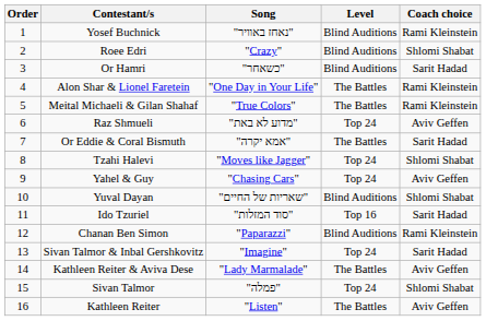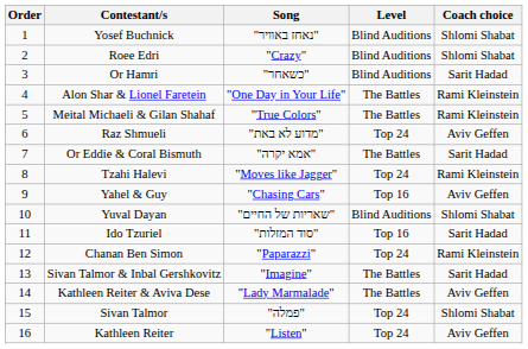Yosef Buchnick | Coach choice: Rami Kleinstein -> Shlomi Shabat
Tzahi Halevi | Coach choice: Shlomi Shabat -> Rami Kleinstein
Yahel & Guy | Level: Top 24 -> Top 16
Chanan Ben Simon | Level: Blind Auditions -> Top 24
Sivan Talmor & Inbal Gershkovitz | Level: Top 24 -> The Battles
Kathleen Reiter | Level: The Battles -> Top 24
